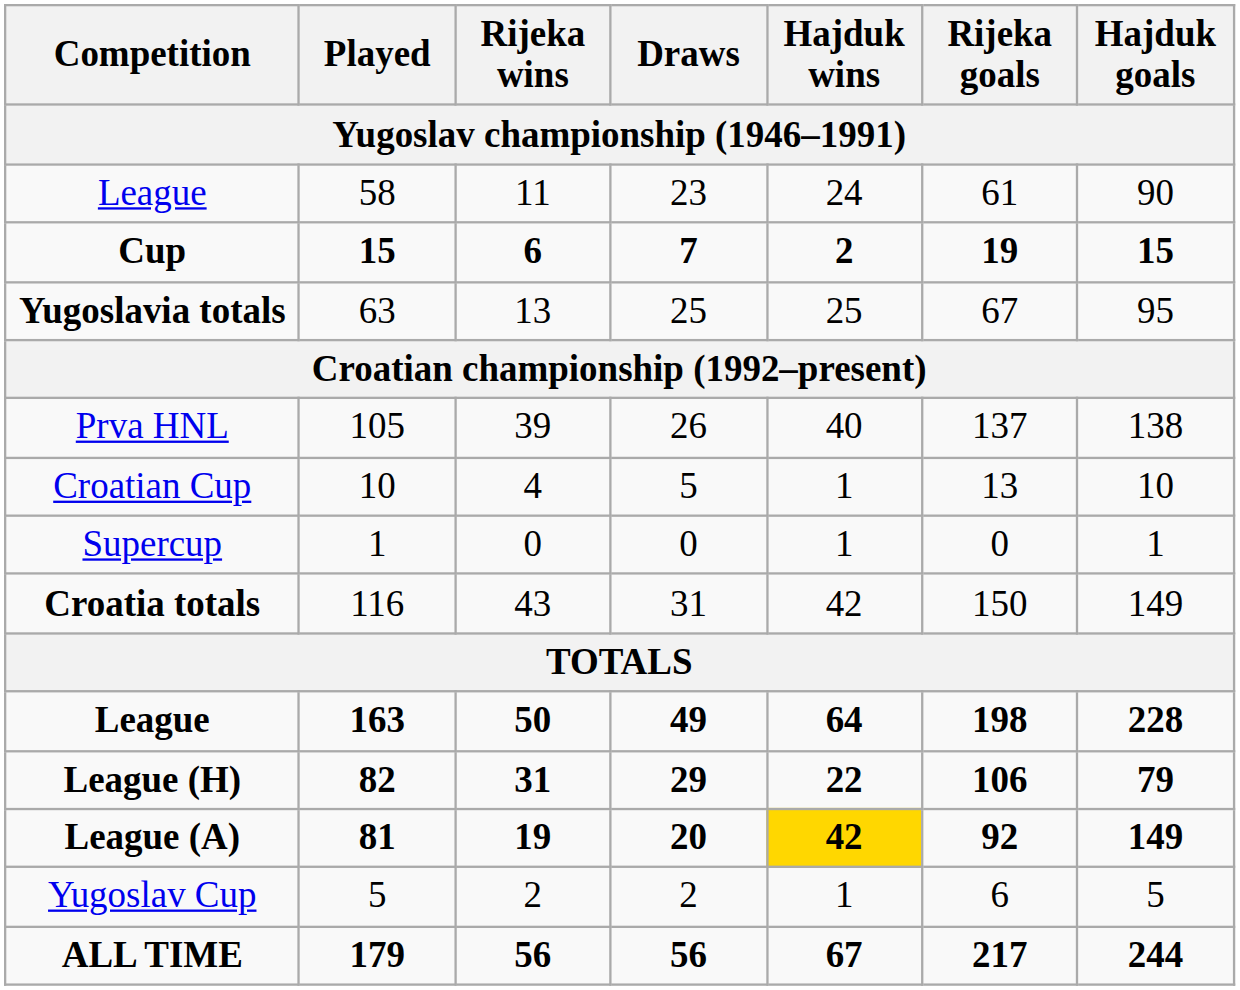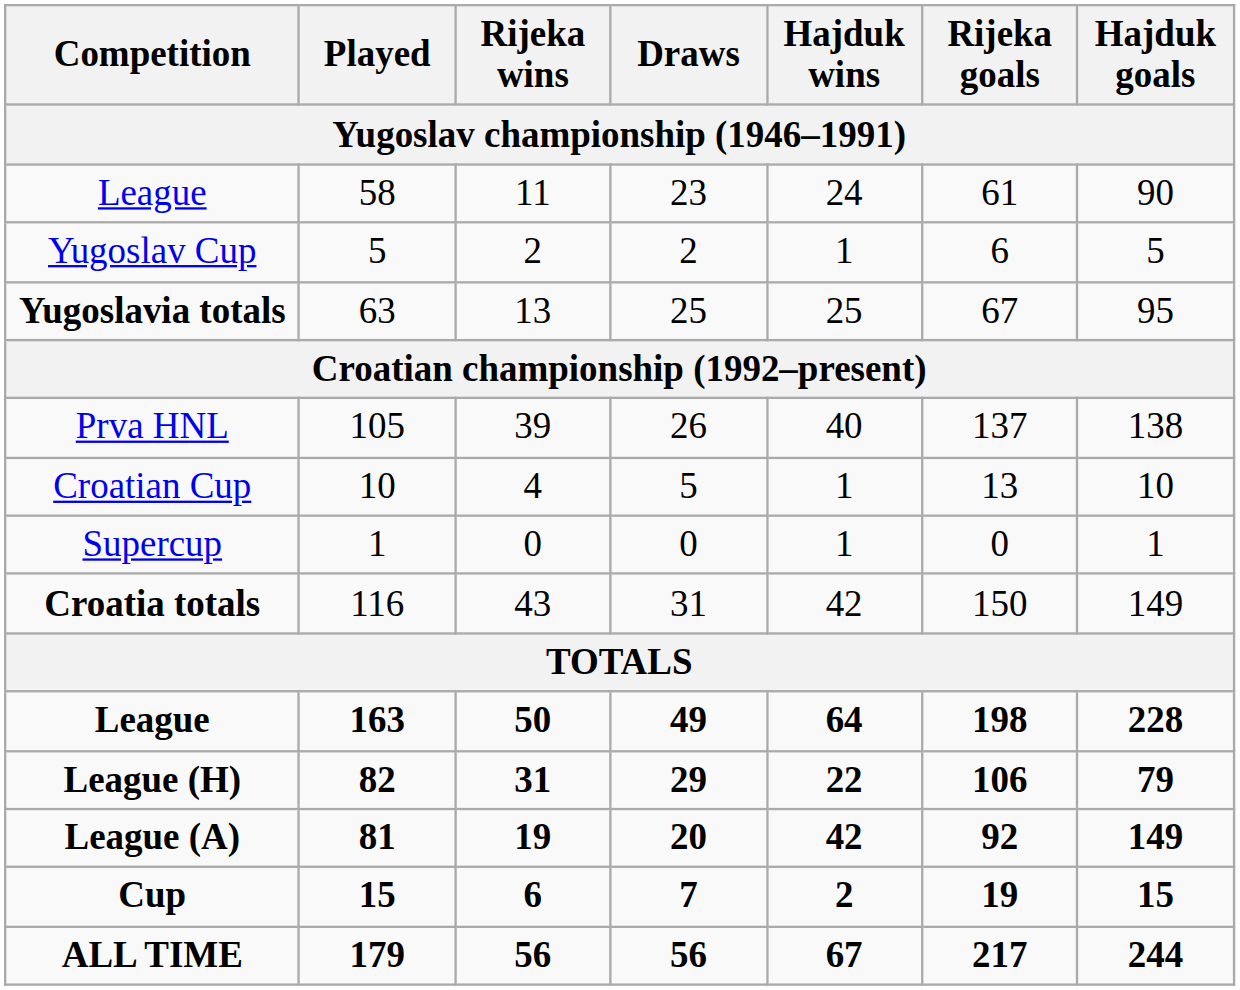rows swapped: Yugoslav Cup <-> Cup
League (A) | Hajduk wins: gold background -> no background
